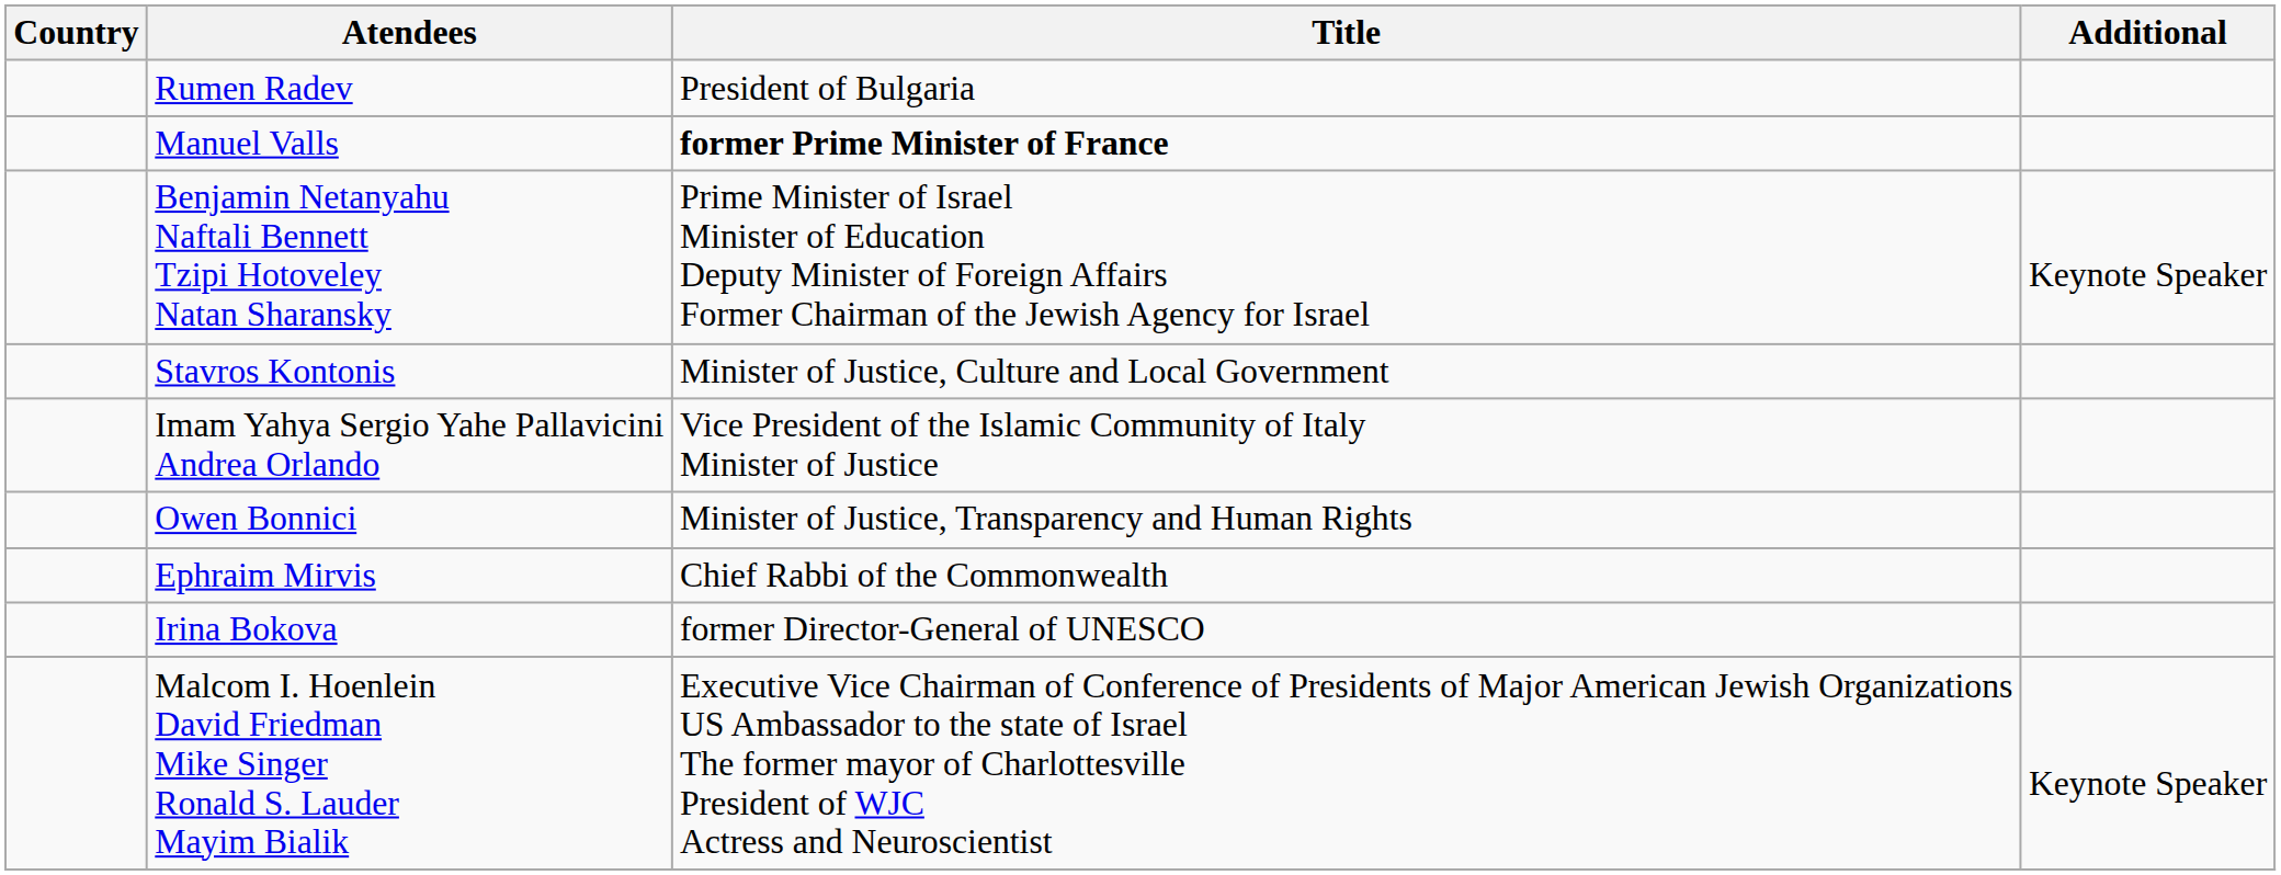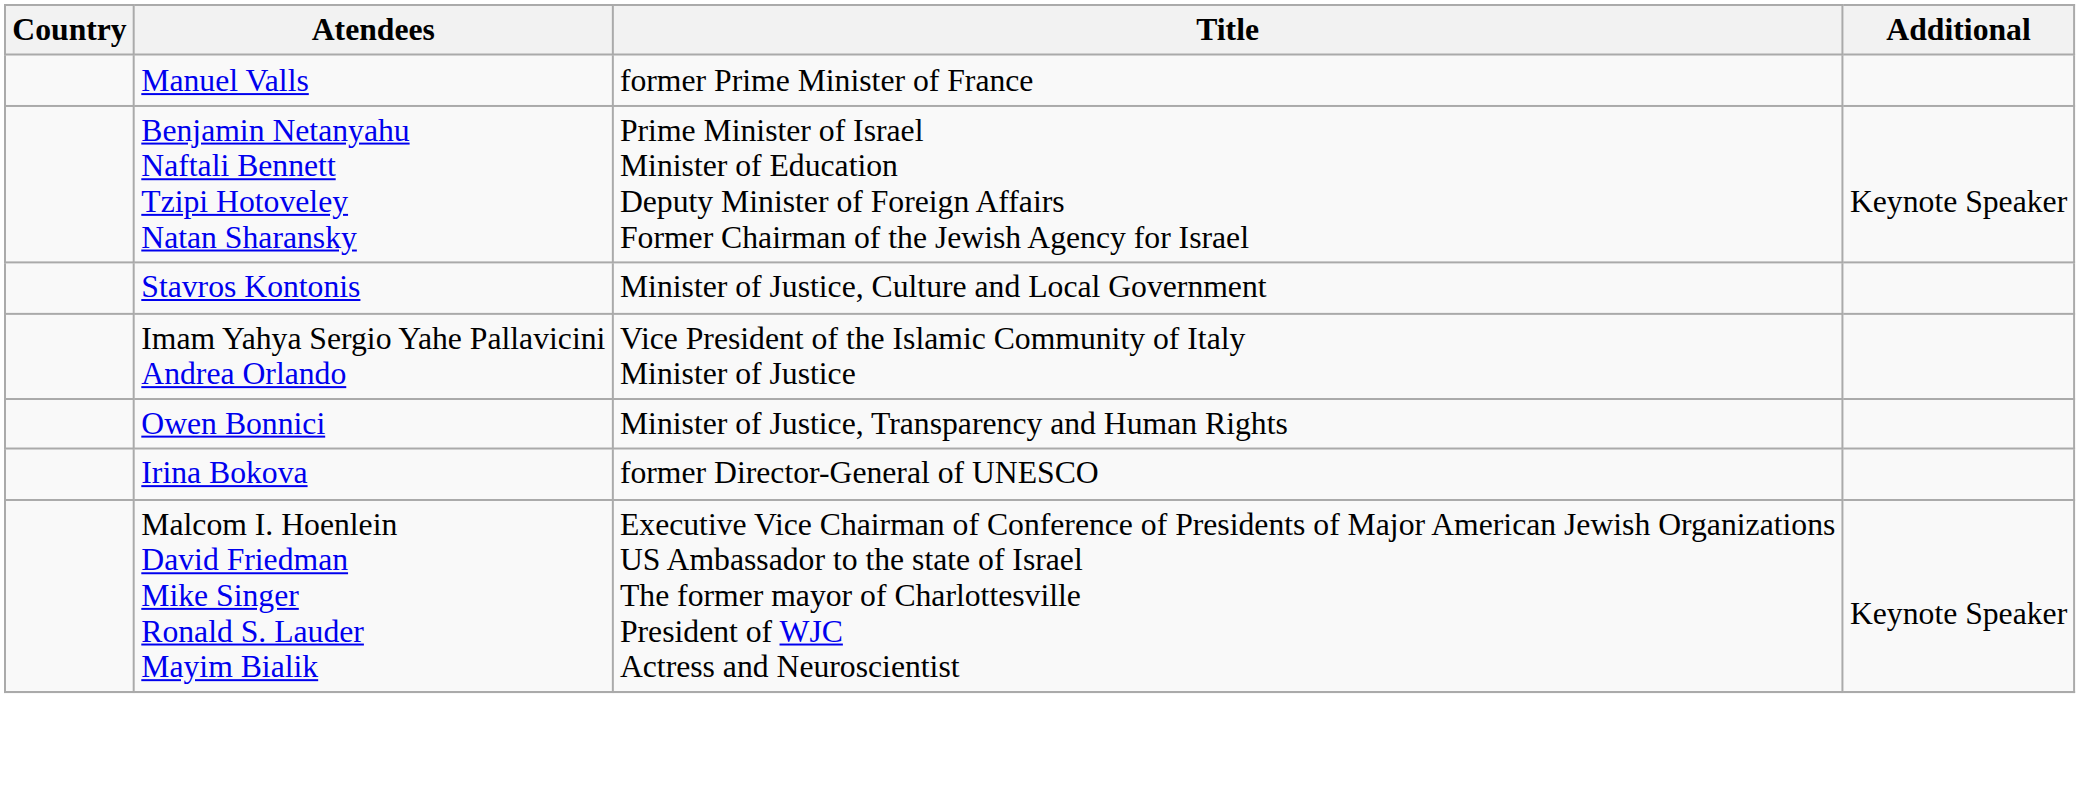- row: Rumen Radev | President of Bulgaria
Manuel Valls | Title: bold -> normal
- row: Ephraim Mirvis | Chief Rabbi of the Commonwealth
